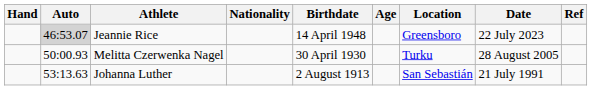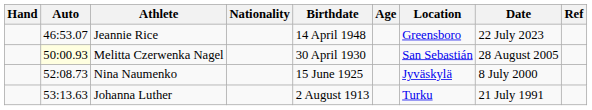Jeannie Rice | Auto: lightgrey background -> no background
Melitta Czerwenka Nagel | Auto: no background -> lightyellow background
Melitta Czerwenka Nagel | Location: Turku -> San Sebastián
+ row: 52:08.73 | Nina Naumenko | 15 June 1925 | Jyväskylä | 8 July 2000
Johanna Luther | Location: San Sebastián -> Turku
